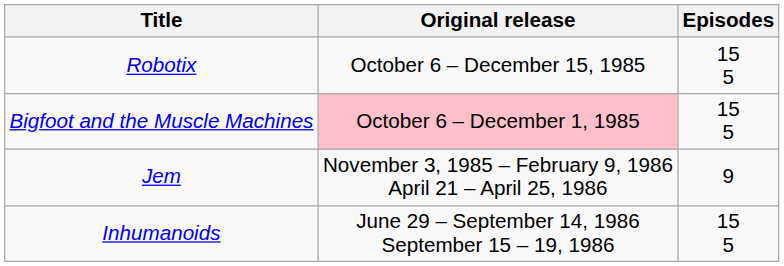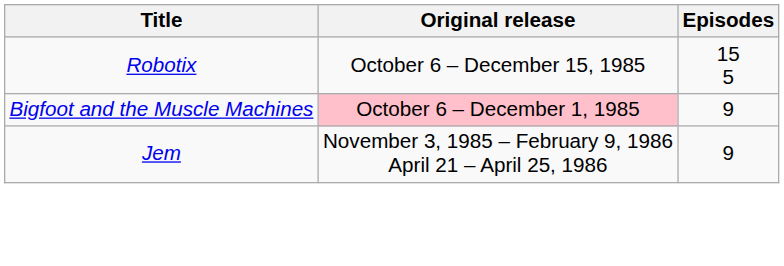Bigfoot and the Muscle Machines | Episodes: 15 5 -> 9
- row: Inhumanoids | June 29 – September 14, 1986 September 15 – 19, 1986 | 15 5
